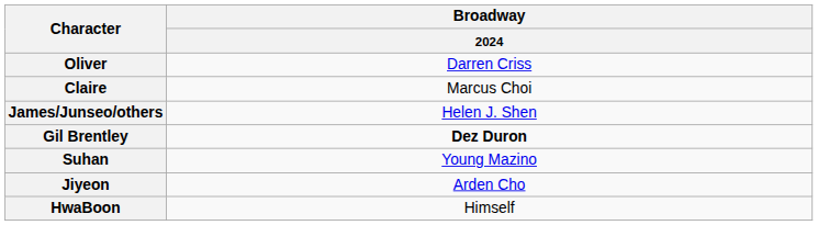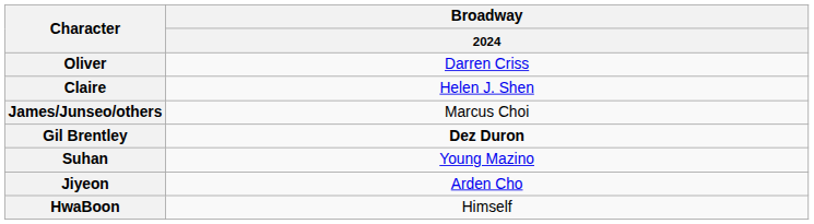Claire | Broadway / 2024: Marcus Choi -> Helen J. Shen
James/Junseo/others | Broadway / 2024: Helen J. Shen -> Marcus Choi
